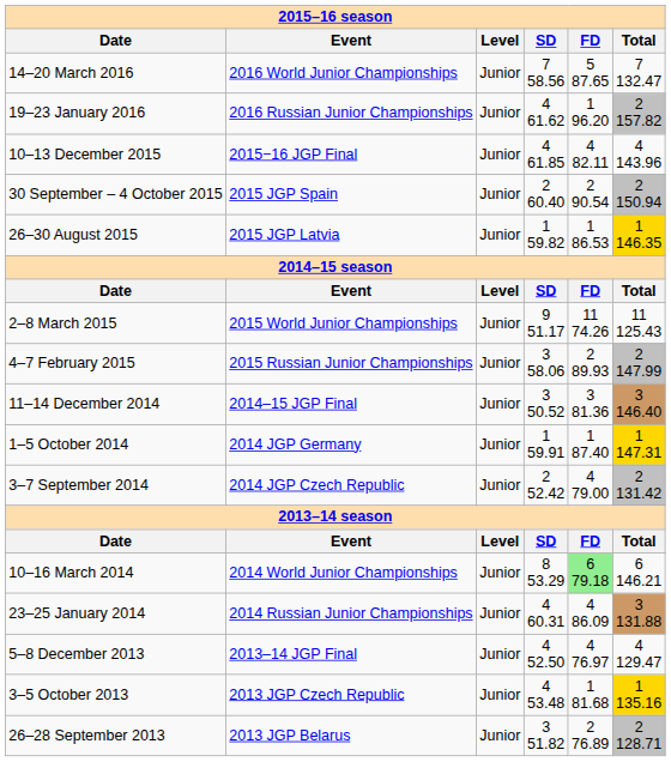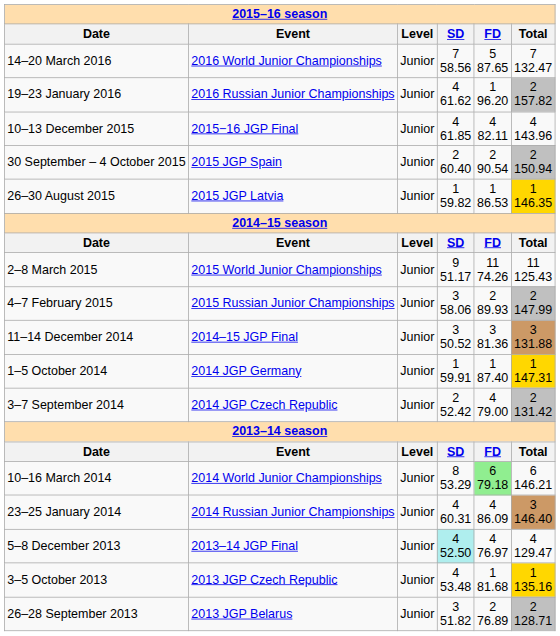11–14 December 2014 | column 6: 3 146.40 -> 3 131.88
23–25 January 2014 | column 6: 3 131.88 -> 3 146.40
5–8 December 2013 | column 4: no background -> paleturquoise background
